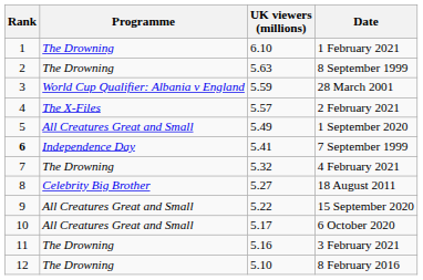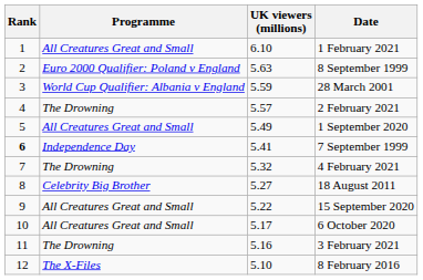1 February 2021 | Programme: The Drowning -> All Creatures Great and Small
8 September 1999 | Programme: The Drowning -> Euro 2000 Qualifier: Poland v England
2 February 2021 | Programme: The X-Files -> The Drowning
8 February 2016 | Programme: The Drowning -> The X-Files
